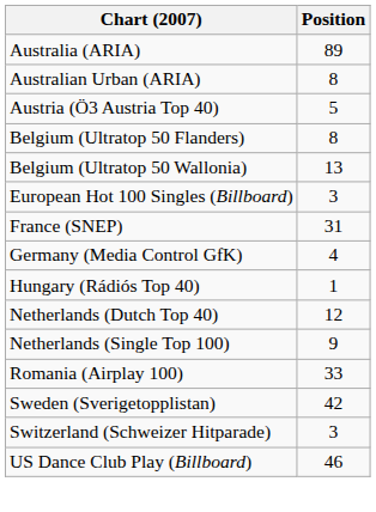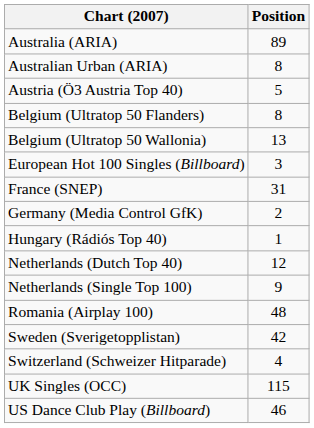Germany (Media Control GfK) | Position: 4 -> 2
Romania (Airplay 100) | Position: 33 -> 48
Switzerland (Schweizer Hitparade) | Position: 3 -> 4
+ row: UK Singles (OCC) | 115
